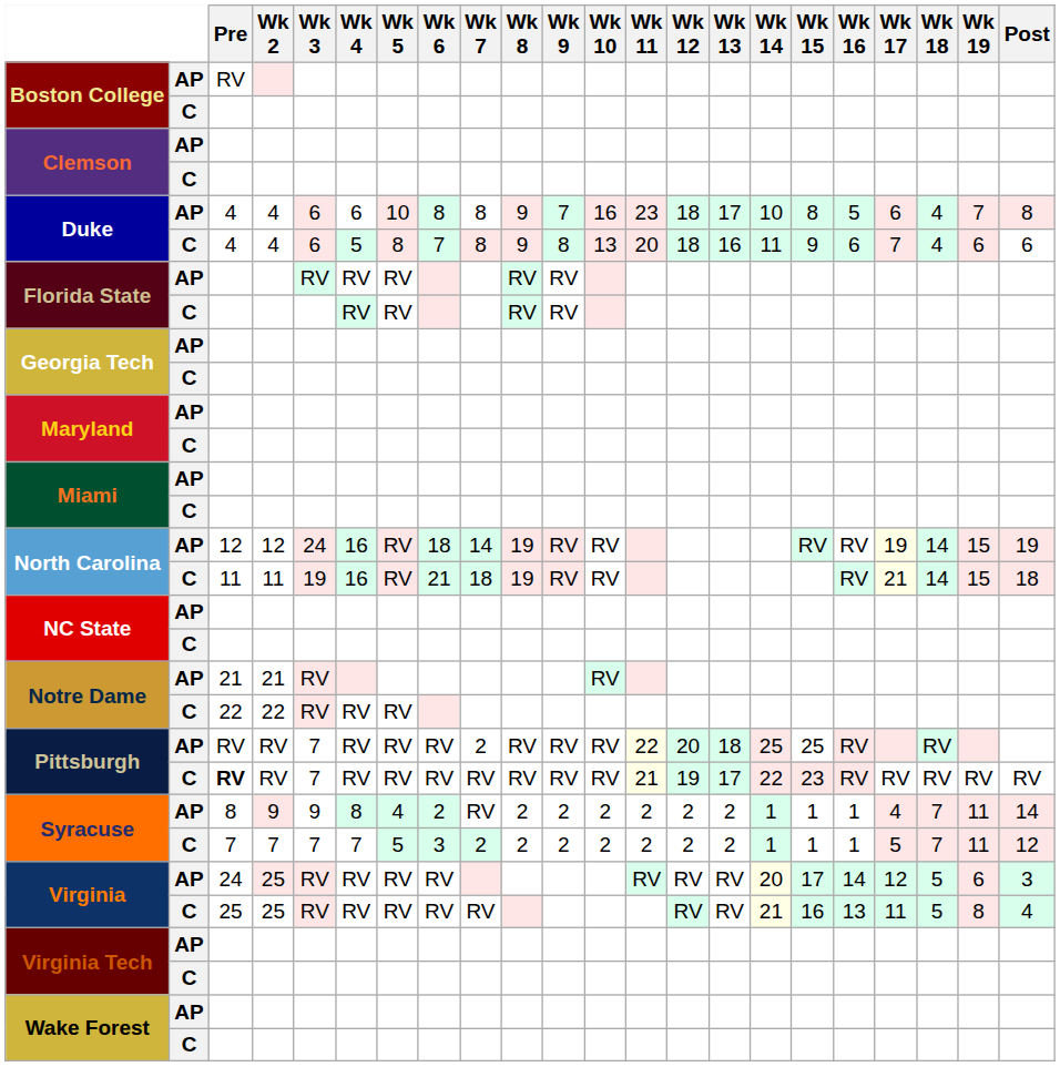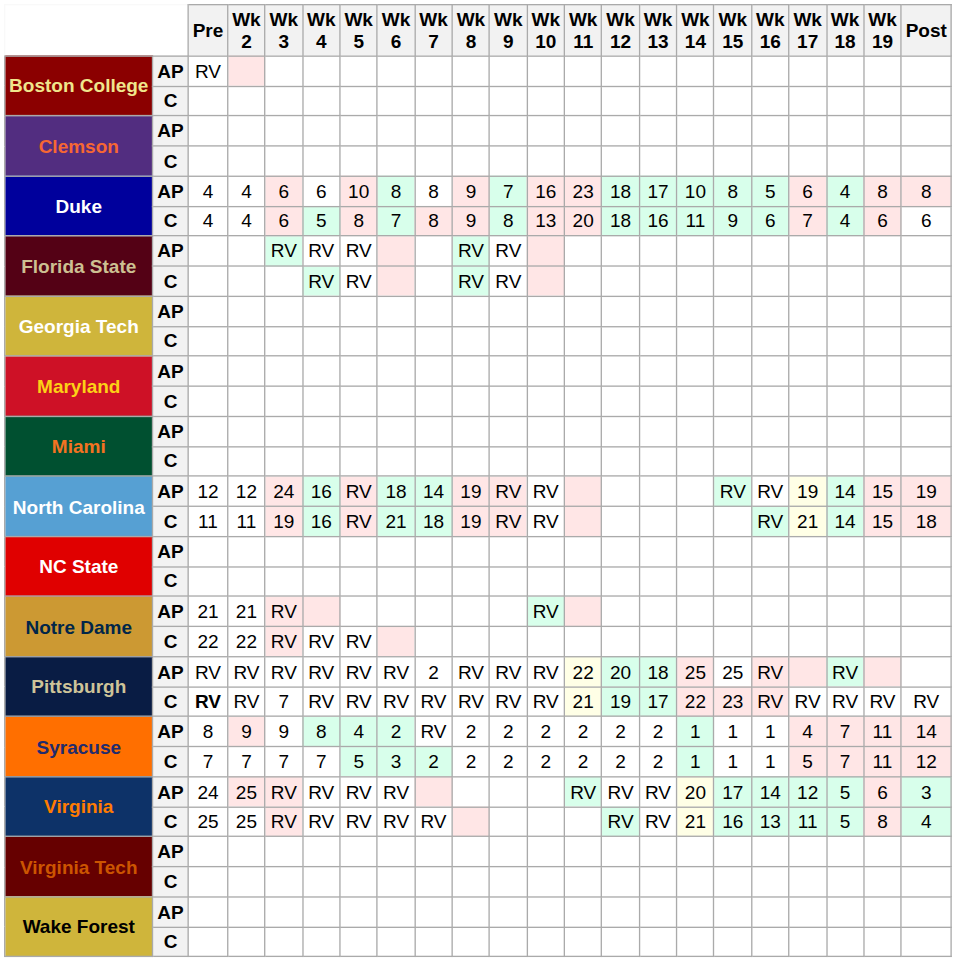Duke / AP | Wk 19: 7 -> 8
Pittsburgh / AP | Wk 3: 7 -> RV
